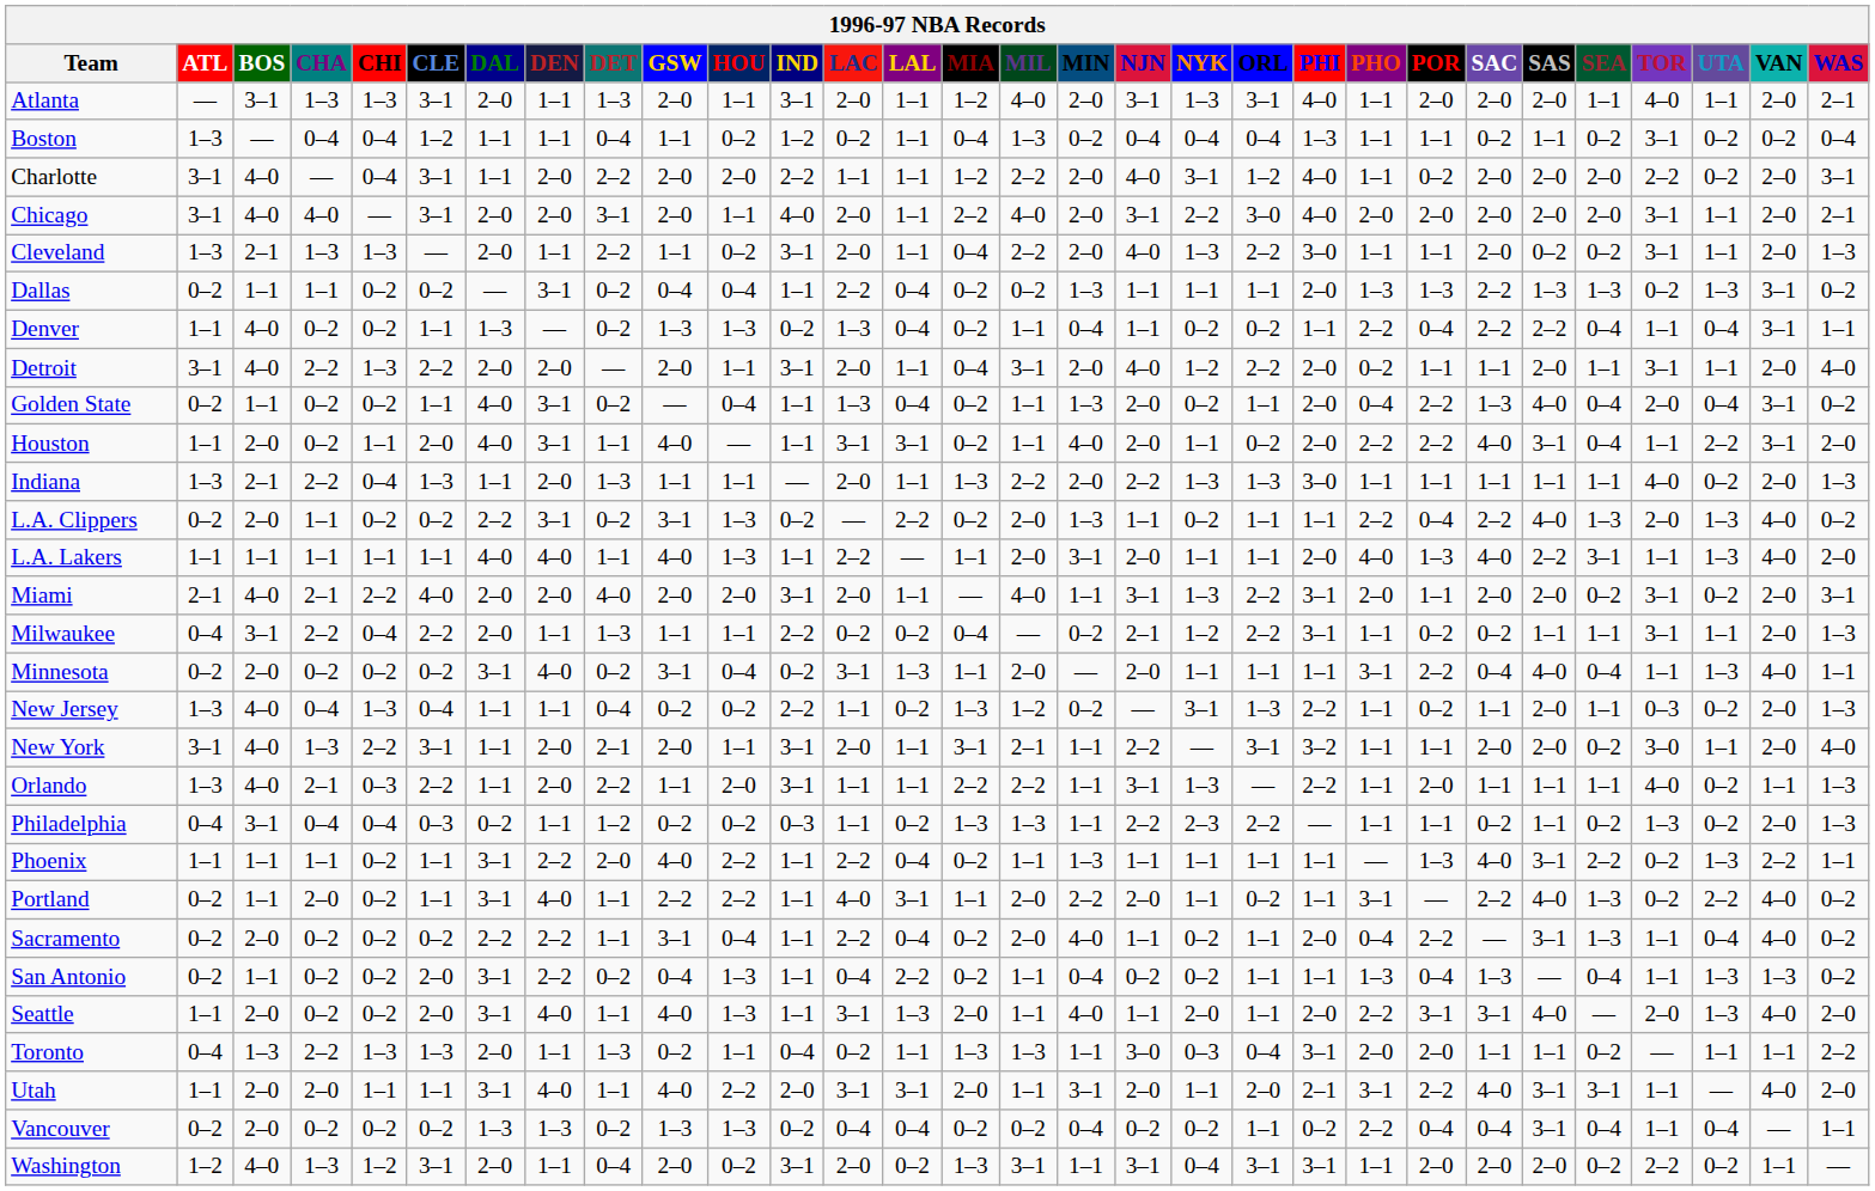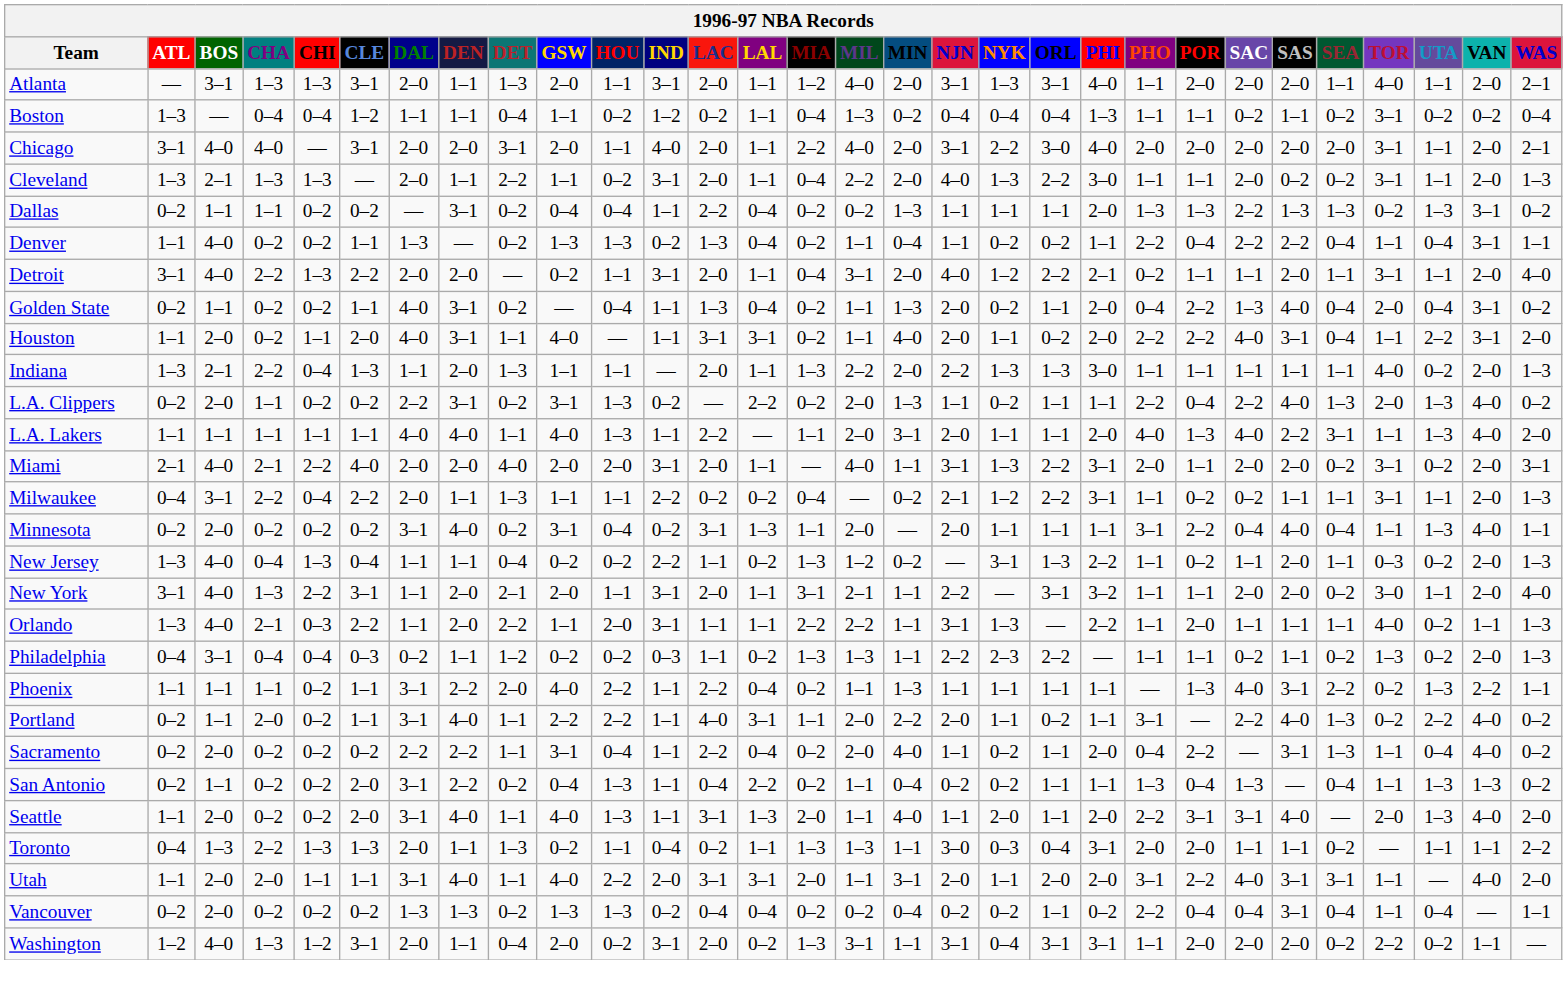- row: Charlotte | 3–1 | 4–0 | — | 0–4 | 3–1 | 1–1 | 2–0 | 2–2 | 2–0 | 2–0 | 2–2 | 1–1 | 1–1 | 1–2 | 2–2 | 2–0 | 4–0 | 3–1 | 1–2 | 4–0 | 1–1 | 0–2 | 2–0 | 2–0 | 2–0 | 2–2 | 0–2 | 2–0 | 3–1
Detroit | GSW: 2–0 -> 0–2
Detroit | PHI: 2–0 -> 2–1
Utah | PHI: 2–1 -> 2–0
